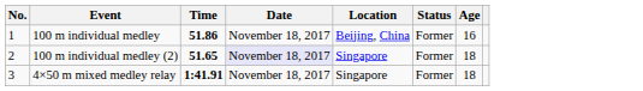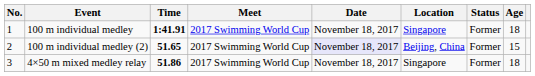+ column: Meet | 2017 Swimming World Cup | 2017 Swimming World Cup | 2017 Swimming World Cup
100 m individual medley | Time: 51.86 -> 1:41.91
100 m individual medley | Location: Beijing, China -> Singapore
100 m individual medley | Age: 16 -> 18
100 m individual medley (2) | Location: Singapore -> Beijing, China
100 m individual medley (2) | Age: 18 -> 15
4×50 m mixed medley relay | Time: 1:41.91 -> 51.86
